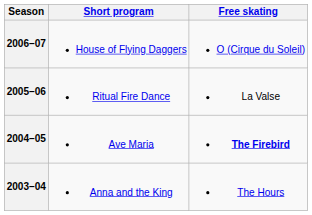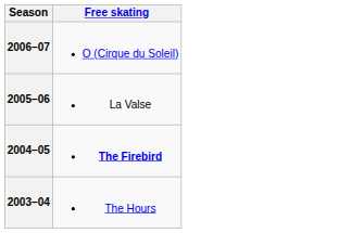- column: Short program | House of Flying Daggers | Ritual Fire Dance | Ave Maria | Anna and the King
